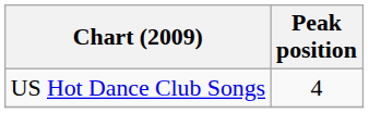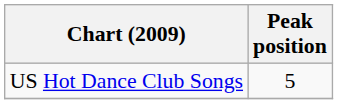US Hot Dance Club Songs | Peak position: 4 -> 5
